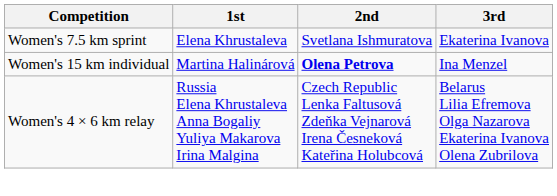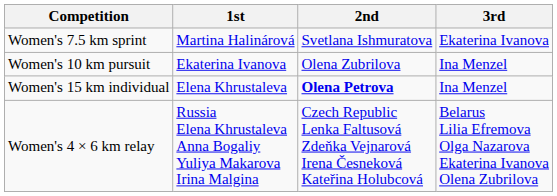Women's 7.5 km sprint | 1st: Elena Khrustaleva -> Martina Halinárová
+ row: Women's 10 km pursuit | Ekaterina Ivanova | Olena Zubrilova | Ina Menzel
Women's 15 km individual | 1st: Martina Halinárová -> Elena Khrustaleva
